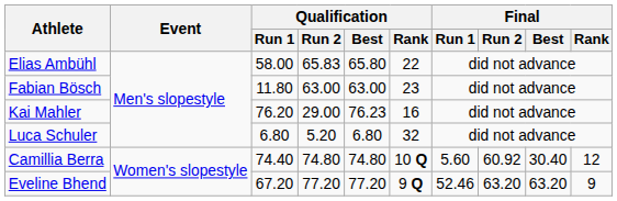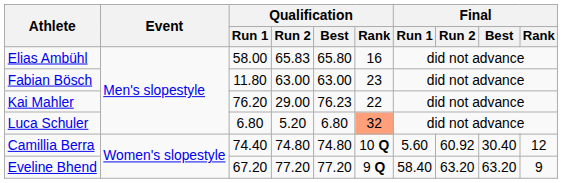Elias Ambühl | Qualification / Rank: 22 -> 16
Kai Mahler | Qualification / Rank: 16 -> 22
Luca Schuler | Qualification / Rank: no background -> lightsalmon background
Eveline Bhend | Final / Run 1: 52.46 -> 58.40
